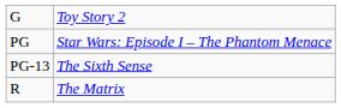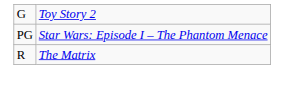- row: PG-13 | The Sixth Sense
